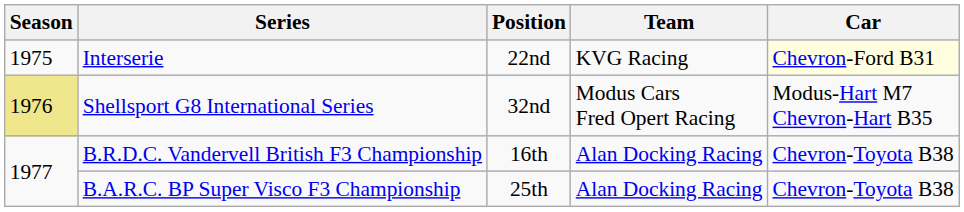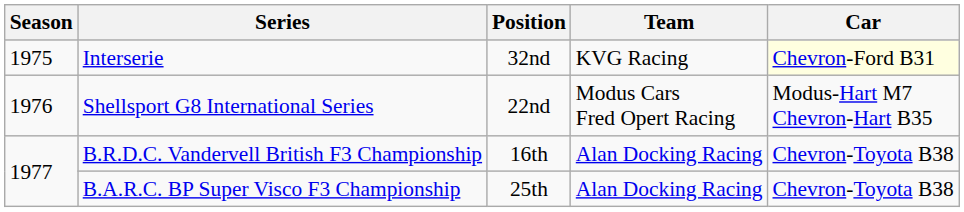Interserie | Position: 22nd -> 32nd
Shellsport G8 International Series | Season: khaki background -> no background
Shellsport G8 International Series | Position: 32nd -> 22nd
